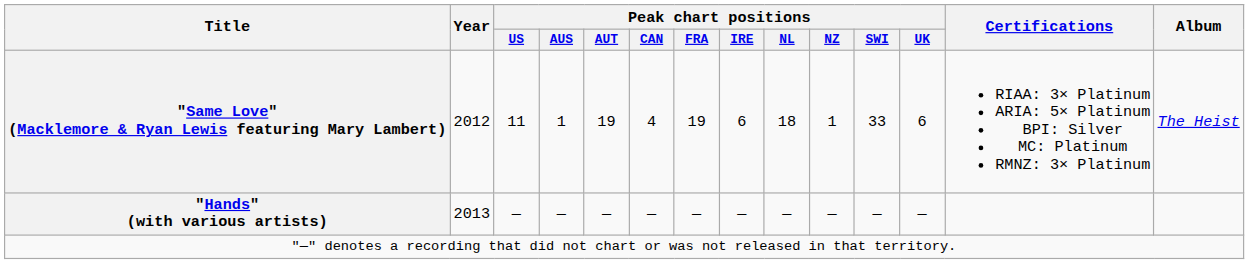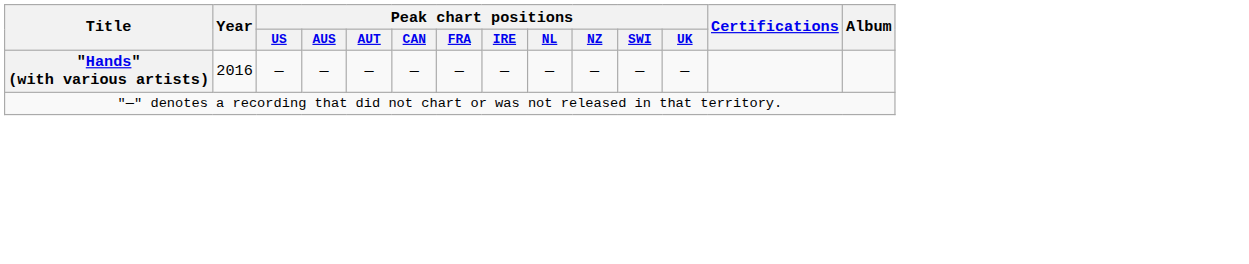- row: "Same Love" (Macklemore & Ryan Lewis featuring Mary Lambert) | 2012 | 11 | 1 | 19 | 4 | 19 | 6 | 18 | 1 | 33 | 6 | RIAA: 3× Platinum ARIA: 5× Platinum BPI: Silver MC: Platinum RMNZ: 3× Platinum | The Heist
"Hands" (with various artists) | Year: 2013 -> 2016
